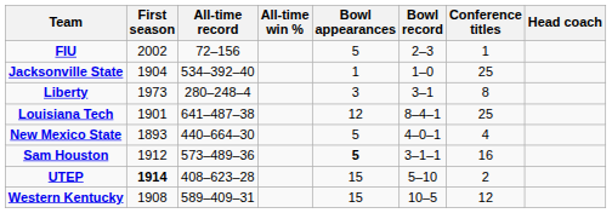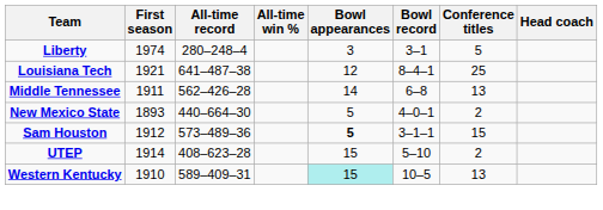- row: FIU | 2002 | 72–156 | 5 | 2–3 | 1
- row: Jacksonville State | 1904 | 534–392–40 | 1 | 1–0 | 25
Liberty | First season: 1973 -> 1974
Liberty | Conference titles: 8 -> 5
Louisiana Tech | First season: 1901 -> 1921
+ row: Middle Tennessee | 1911 | 562–426–28 | 14 | 6–8 | 13
New Mexico State | Conference titles: 4 -> 2
Sam Houston | Conference titles: 16 -> 15
UTEP | First season: bold -> normal
Western Kentucky | First season: 1908 -> 1910
Western Kentucky | Bowl appearances: no background -> paleturquoise background
Western Kentucky | Conference titles: 12 -> 13
